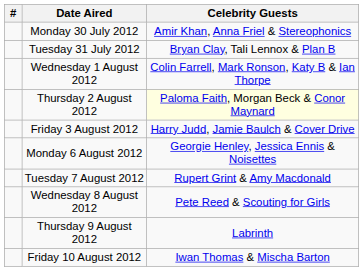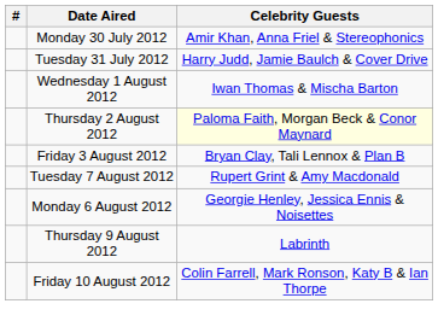Tuesday 31 July 2012 | Celebrity Guests: Bryan Clay, Tali Lennox & Plan B -> Harry Judd, Jamie Baulch & Cover Drive
Wednesday 1 August 2012 | Celebrity Guests: Colin Farrell, Mark Ronson, Katy B & Ian Thorpe -> Iwan Thomas & Mischa Barton
Friday 3 August 2012 | Celebrity Guests: Harry Judd, Jamie Baulch & Cover Drive -> Bryan Clay, Tali Lennox & Plan B
rows swapped: Monday 6 August 2012 <-> Tuesday 7 August 2012
- row: Wednesday 8 August 2012 | Pete Reed & Scouting for Girls
Friday 10 August 2012 | Celebrity Guests: Iwan Thomas & Mischa Barton -> Colin Farrell, Mark Ronson, Katy B & Ian Thorpe
